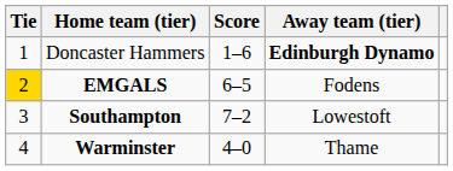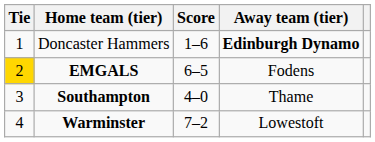Southampton | Score: 7–2 -> 4–0
Southampton | Away team (tier): Lowestoft -> Thame
Warminster | Score: 4–0 -> 7–2
Warminster | Away team (tier): Thame -> Lowestoft
